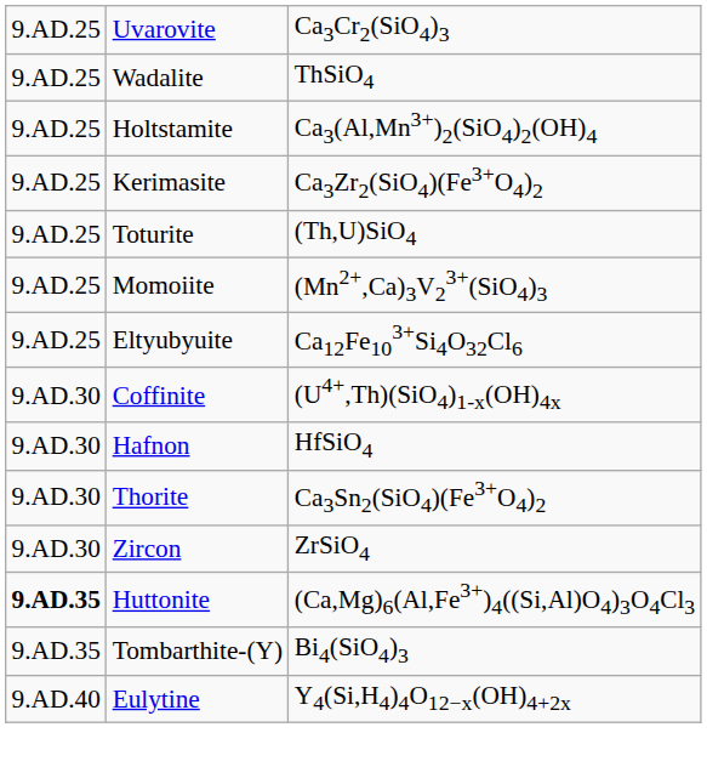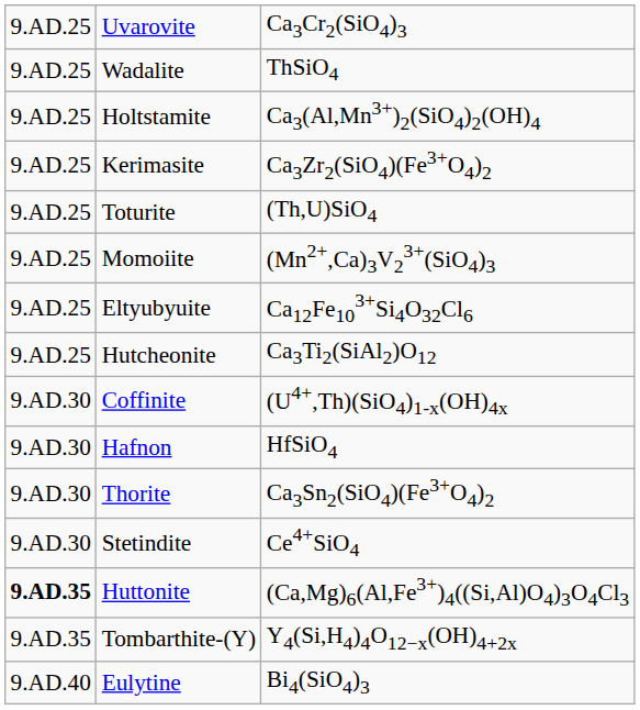+ row: 9.AD.25 | Hutcheonite | Ca3Ti2(SiAl2)O12
- row: 9.AD.30 | Zircon | ZrSiO4
+ row: 9.AD.30 | Stetindite | Ce4+SiO4
Tombarthite-(Y) | column 3: Bi4(SiO4)3 -> Y4(Si,H4)4O12−x(OH)4+2x
Eulytine | column 3: Y4(Si,H4)4O12−x(OH)4+2x -> Bi4(SiO4)3
